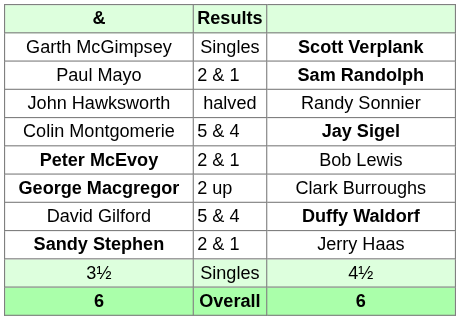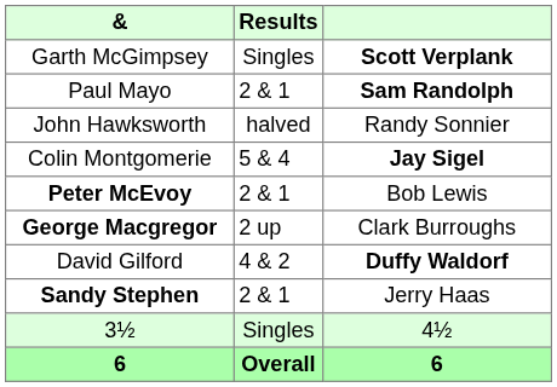David Gilford | Results: 5 & 4 -> 4 & 2
